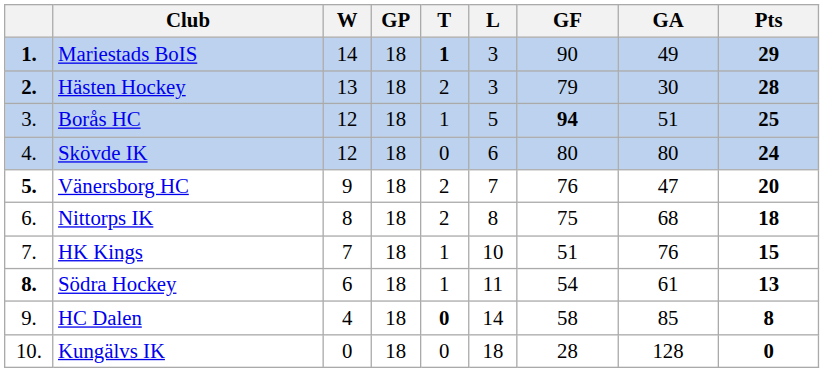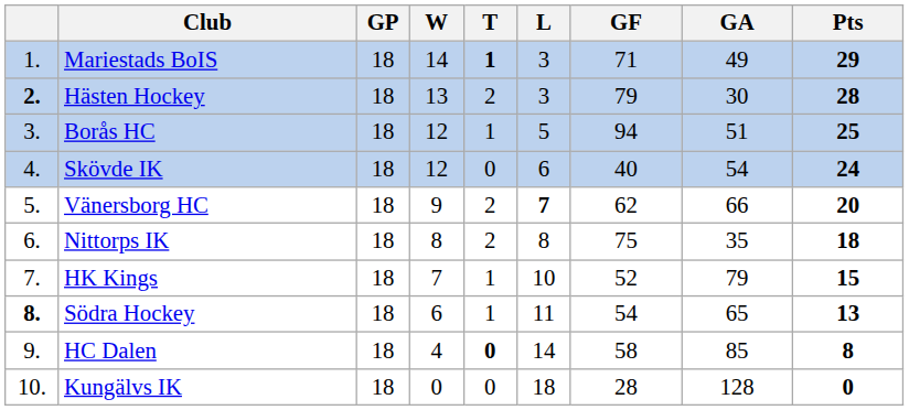columns swapped: GP <-> W
Mariestads BoIS | column 1: bold -> normal
Mariestads BoIS | GF: 90 -> 71
Borås HC | GF: bold -> normal
Skövde IK | GF: 80 -> 40
Skövde IK | GA: 80 -> 54
Vänersborg HC | column 1: bold -> normal
Vänersborg HC | L: normal -> bold
Vänersborg HC | GF: 76 -> 62
Vänersborg HC | GA: 47 -> 66
Nittorps IK | GA: 68 -> 35
HK Kings | GF: 51 -> 52
HK Kings | GA: 76 -> 79
Södra Hockey | GA: 61 -> 65
